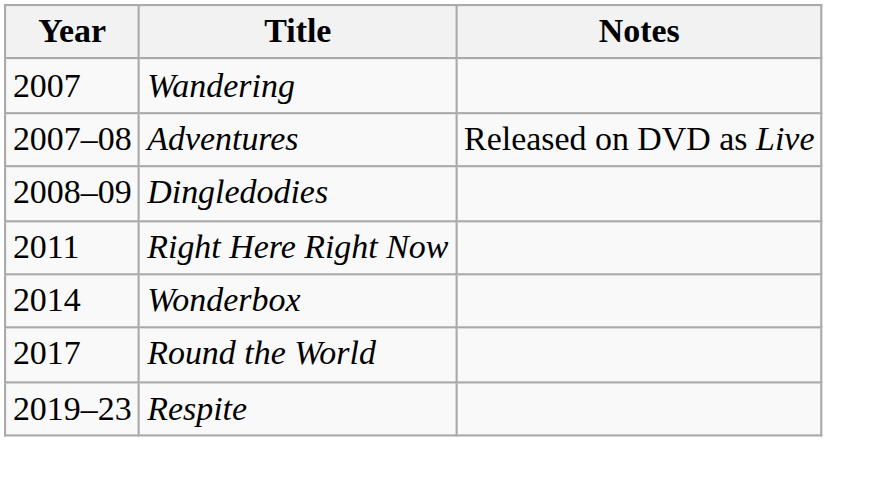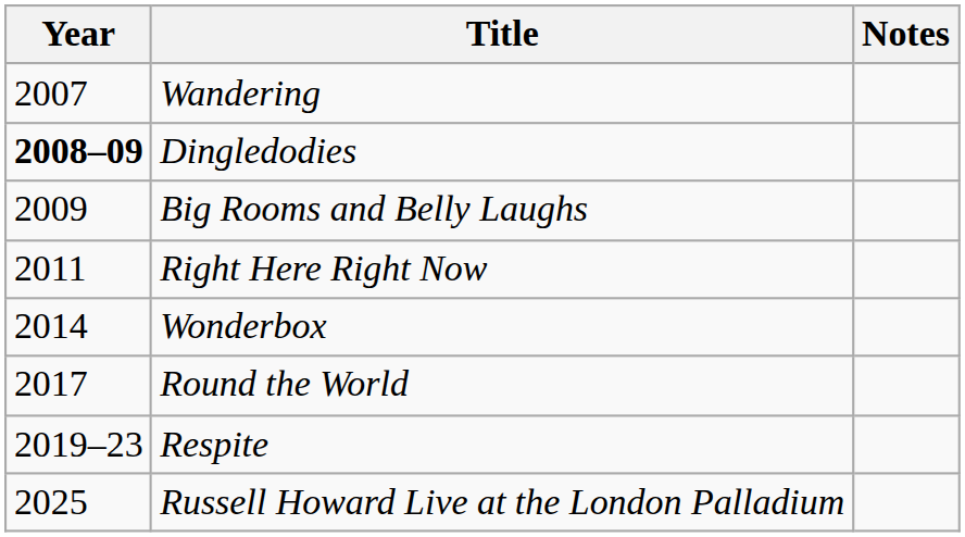- row: 2007–08 | Adventures | Released on DVD as Live
Dingledodies | Year: normal -> bold
+ row: 2009 | Big Rooms and Belly Laughs
+ row: 2025 | Russell Howard Live at the London Palladium
